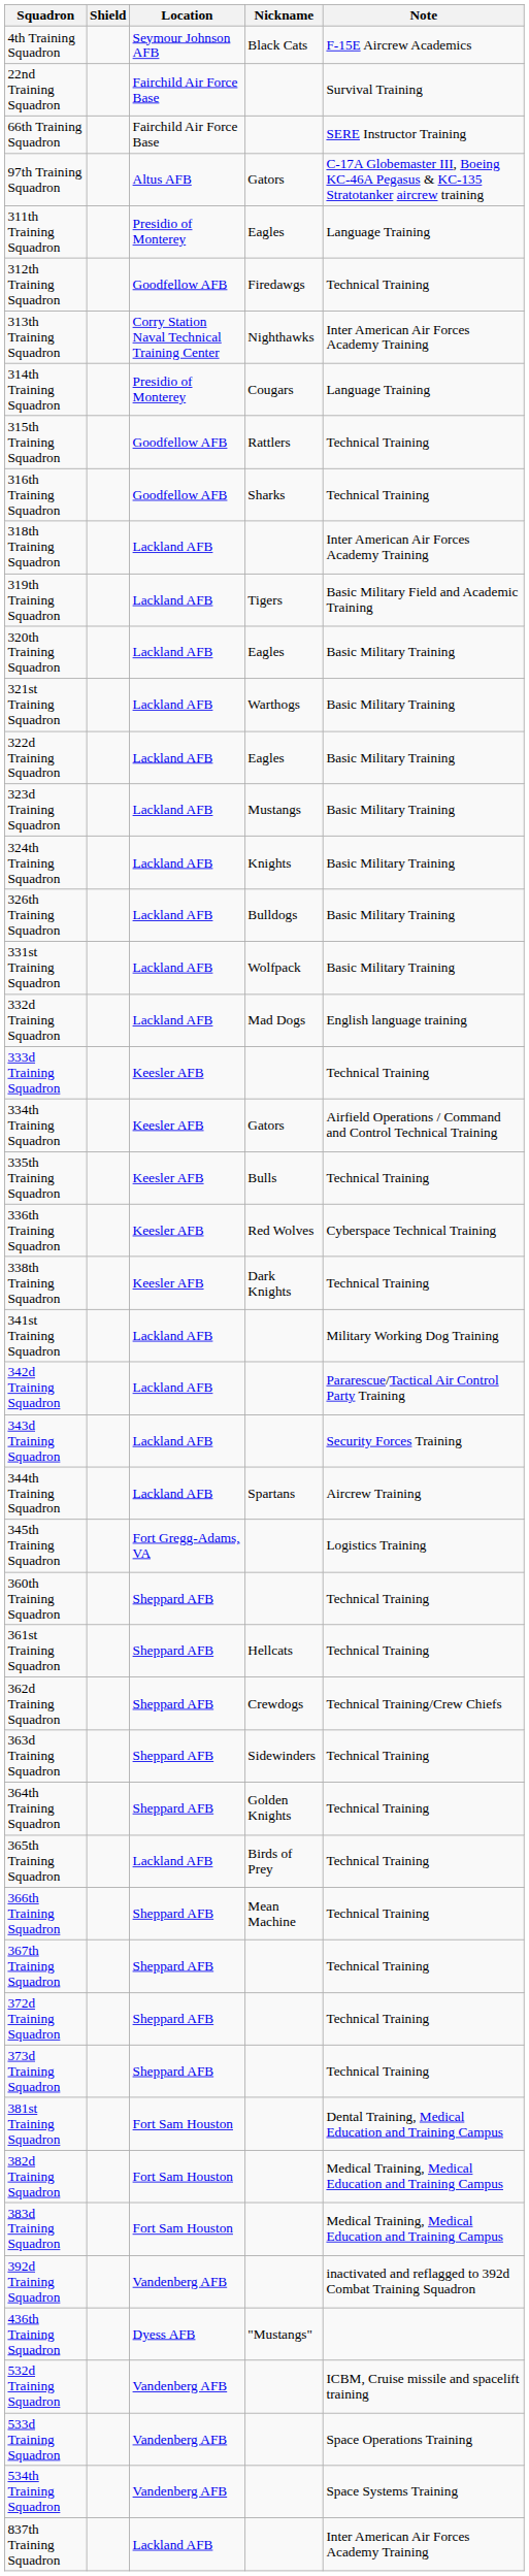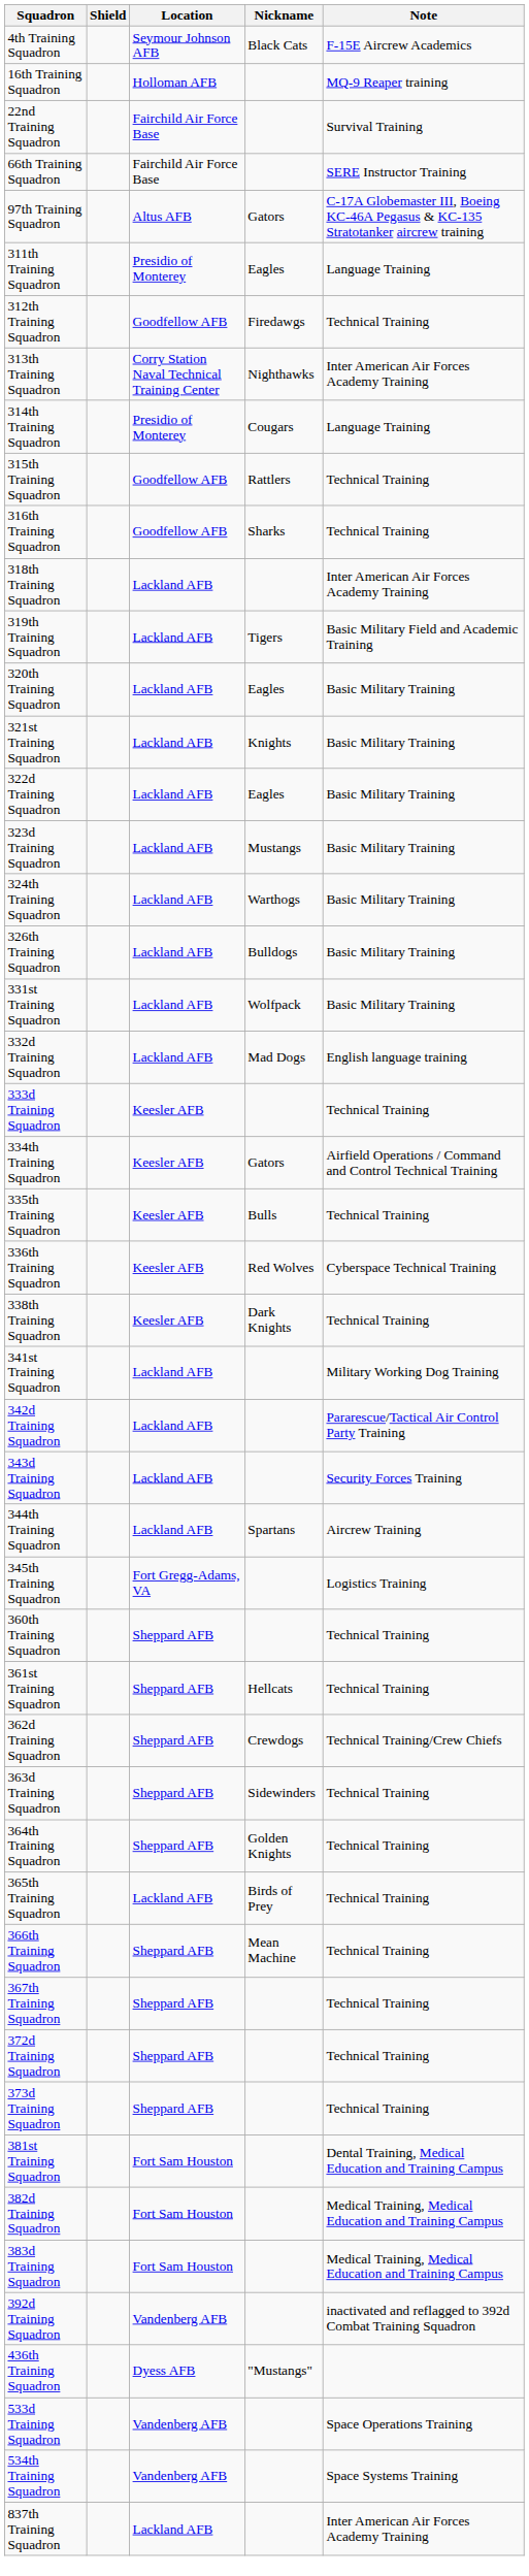+ row: 16th Training Squadron | Holloman AFB | MQ-9 Reaper training
321st Training Squadron | Nickname: Warthogs -> Knights
324th Training Squadron | Nickname: Knights -> Warthogs
- row: 532d Training Squadron | Vandenberg AFB | ICBM, Cruise missile and spacelift training
